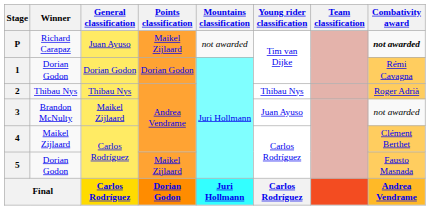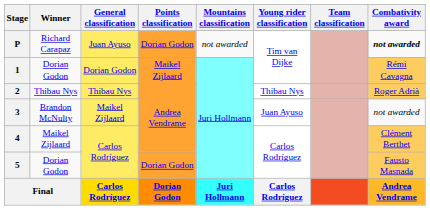P | Points classification: Maikel Zijlaard -> Dorian Godon
1 | Points classification: Dorian Godon -> Maikel Zijlaard
5 | Points classification: Maikel Zijlaard -> Dorian Godon
